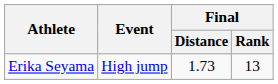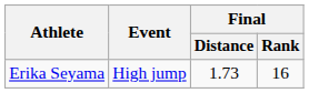Erika Seyama | Final / Rank: 13 -> 16
